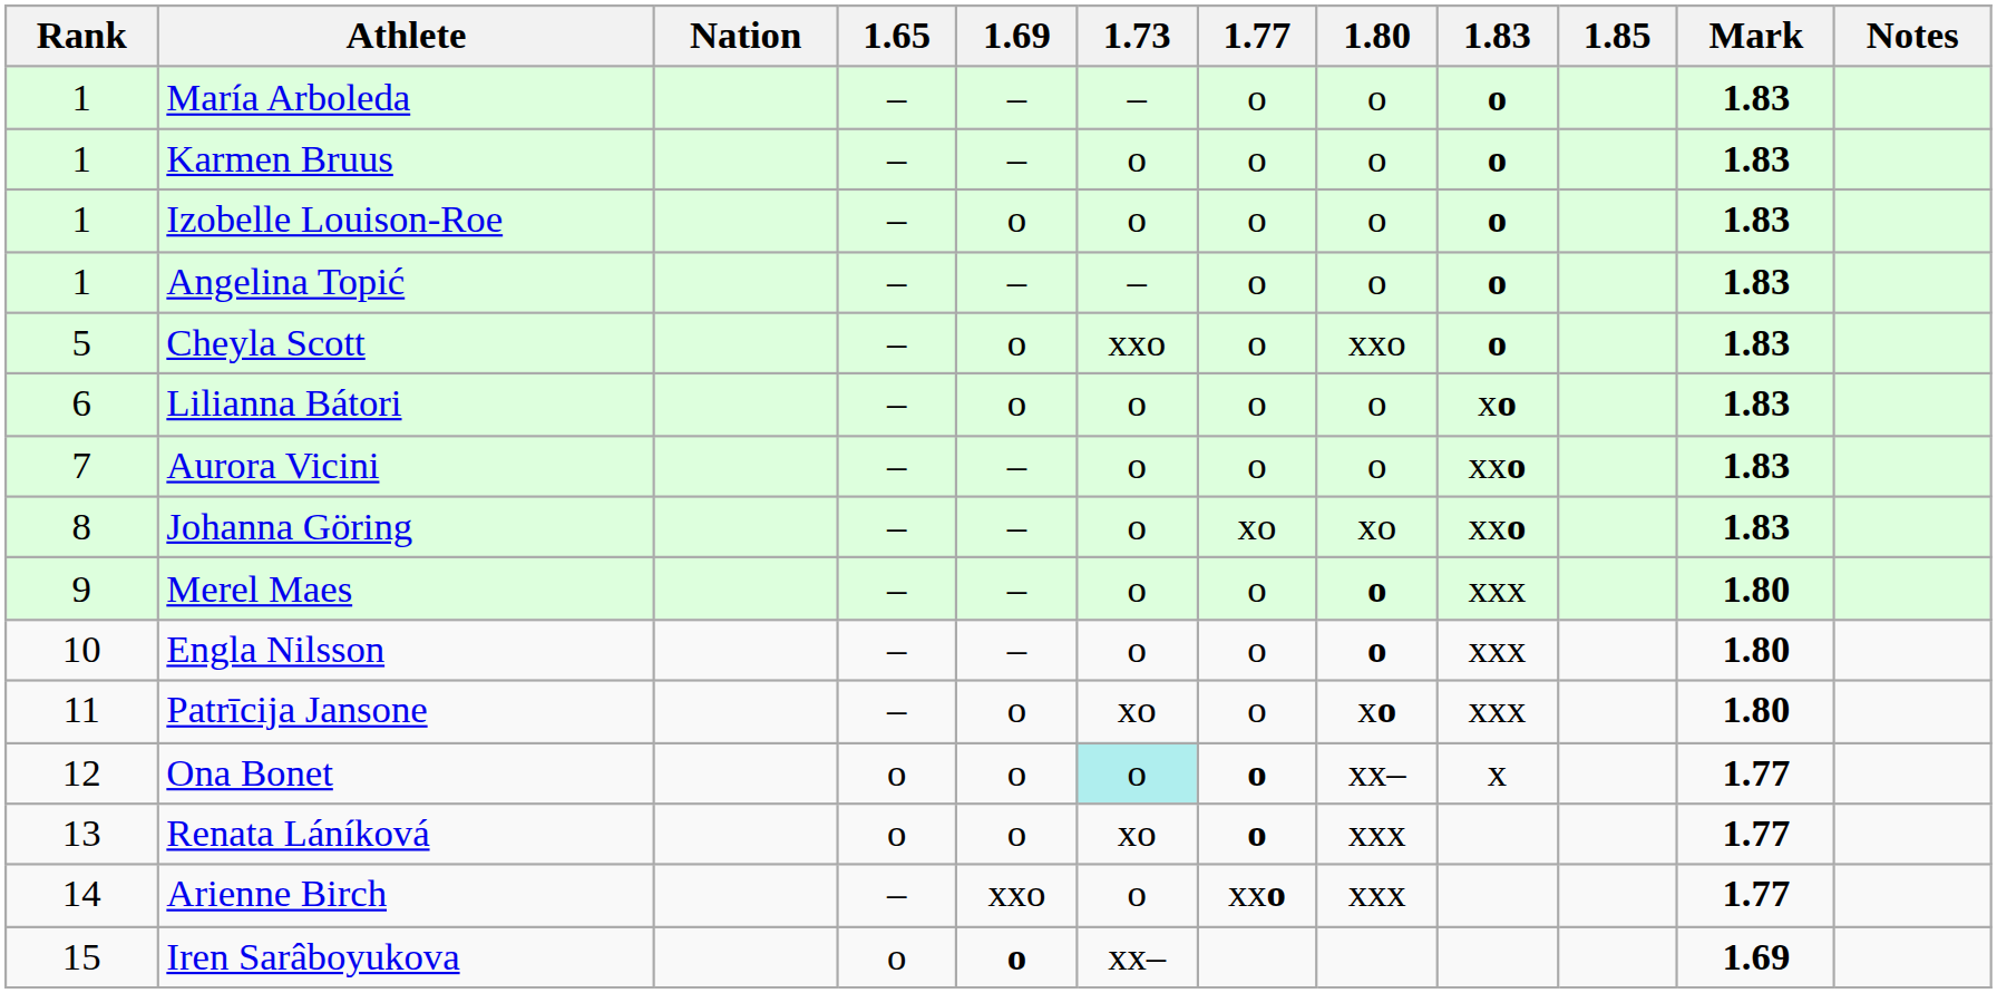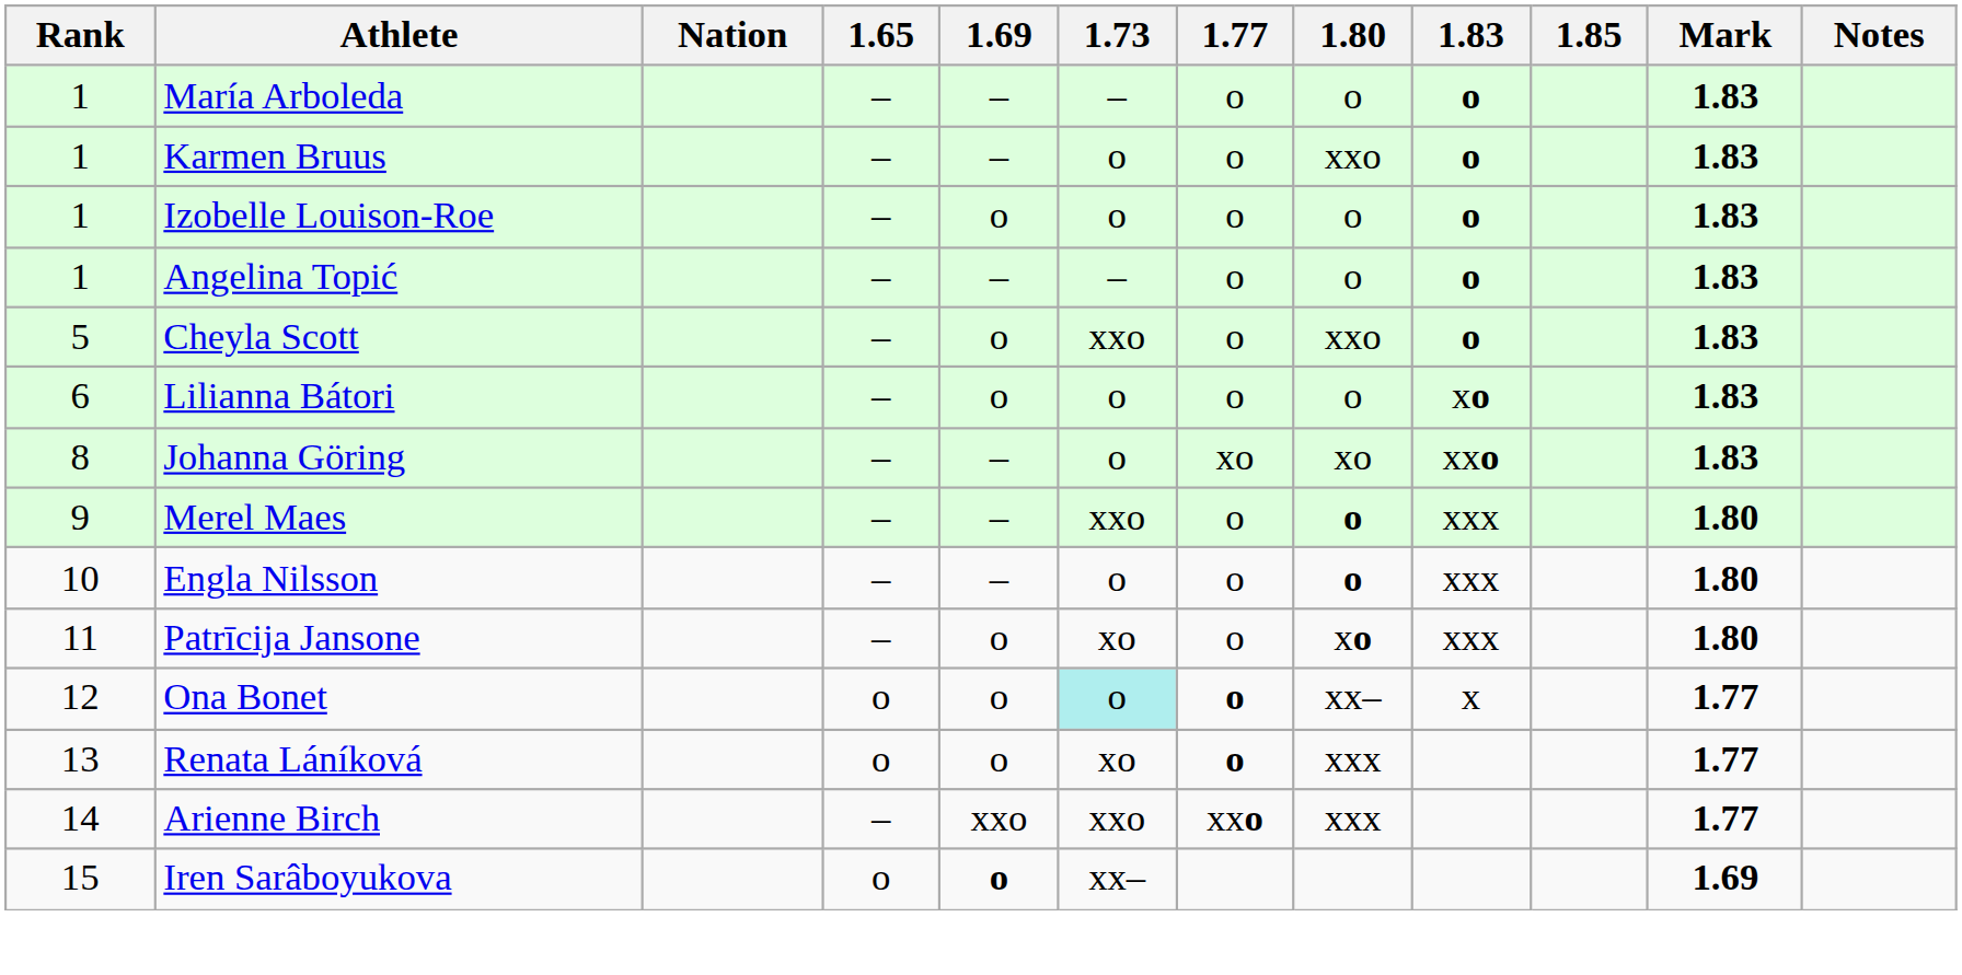Karmen Bruus | 1.80: o -> xxo
- row: 7 | Aurora Vicini | – | – | o | o | o | xxo | 1.83
Merel Maes | 1.73: o -> xxo
Arienne Birch | 1.73: o -> xxo
